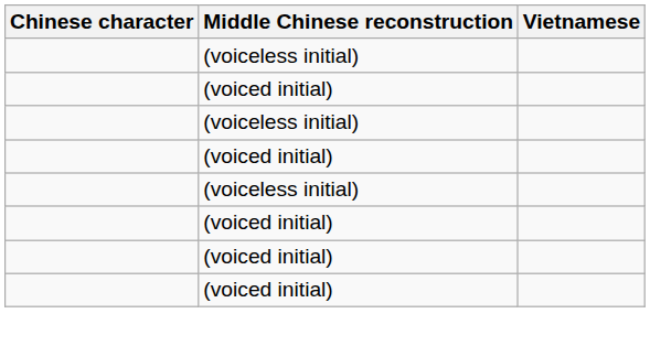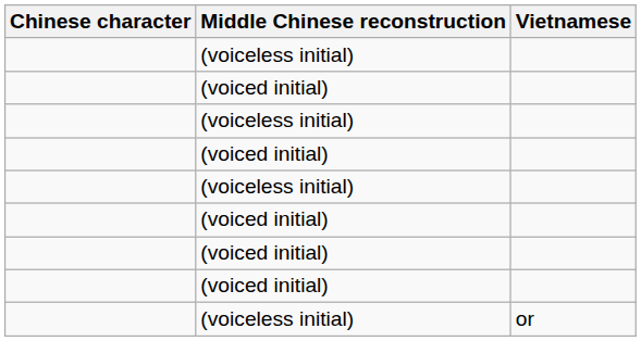+ row: (voiceless initial) | or
